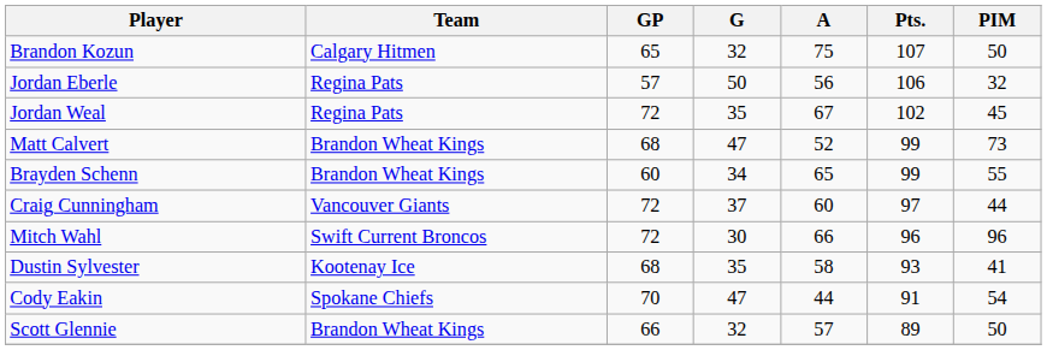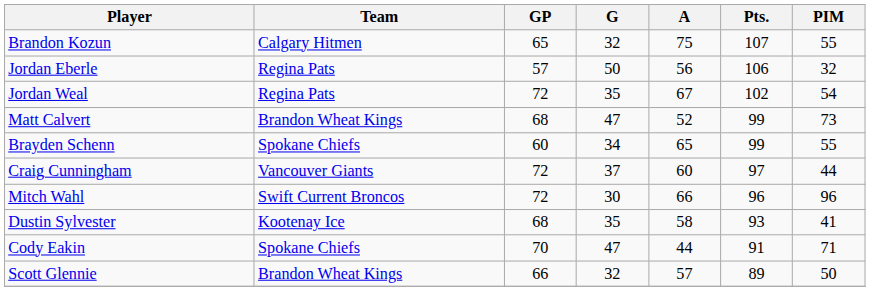Brandon Kozun | PIM: 50 -> 55
Jordan Weal | PIM: 45 -> 54
Brayden Schenn | Team: Brandon Wheat Kings -> Spokane Chiefs
Cody Eakin | PIM: 54 -> 71
